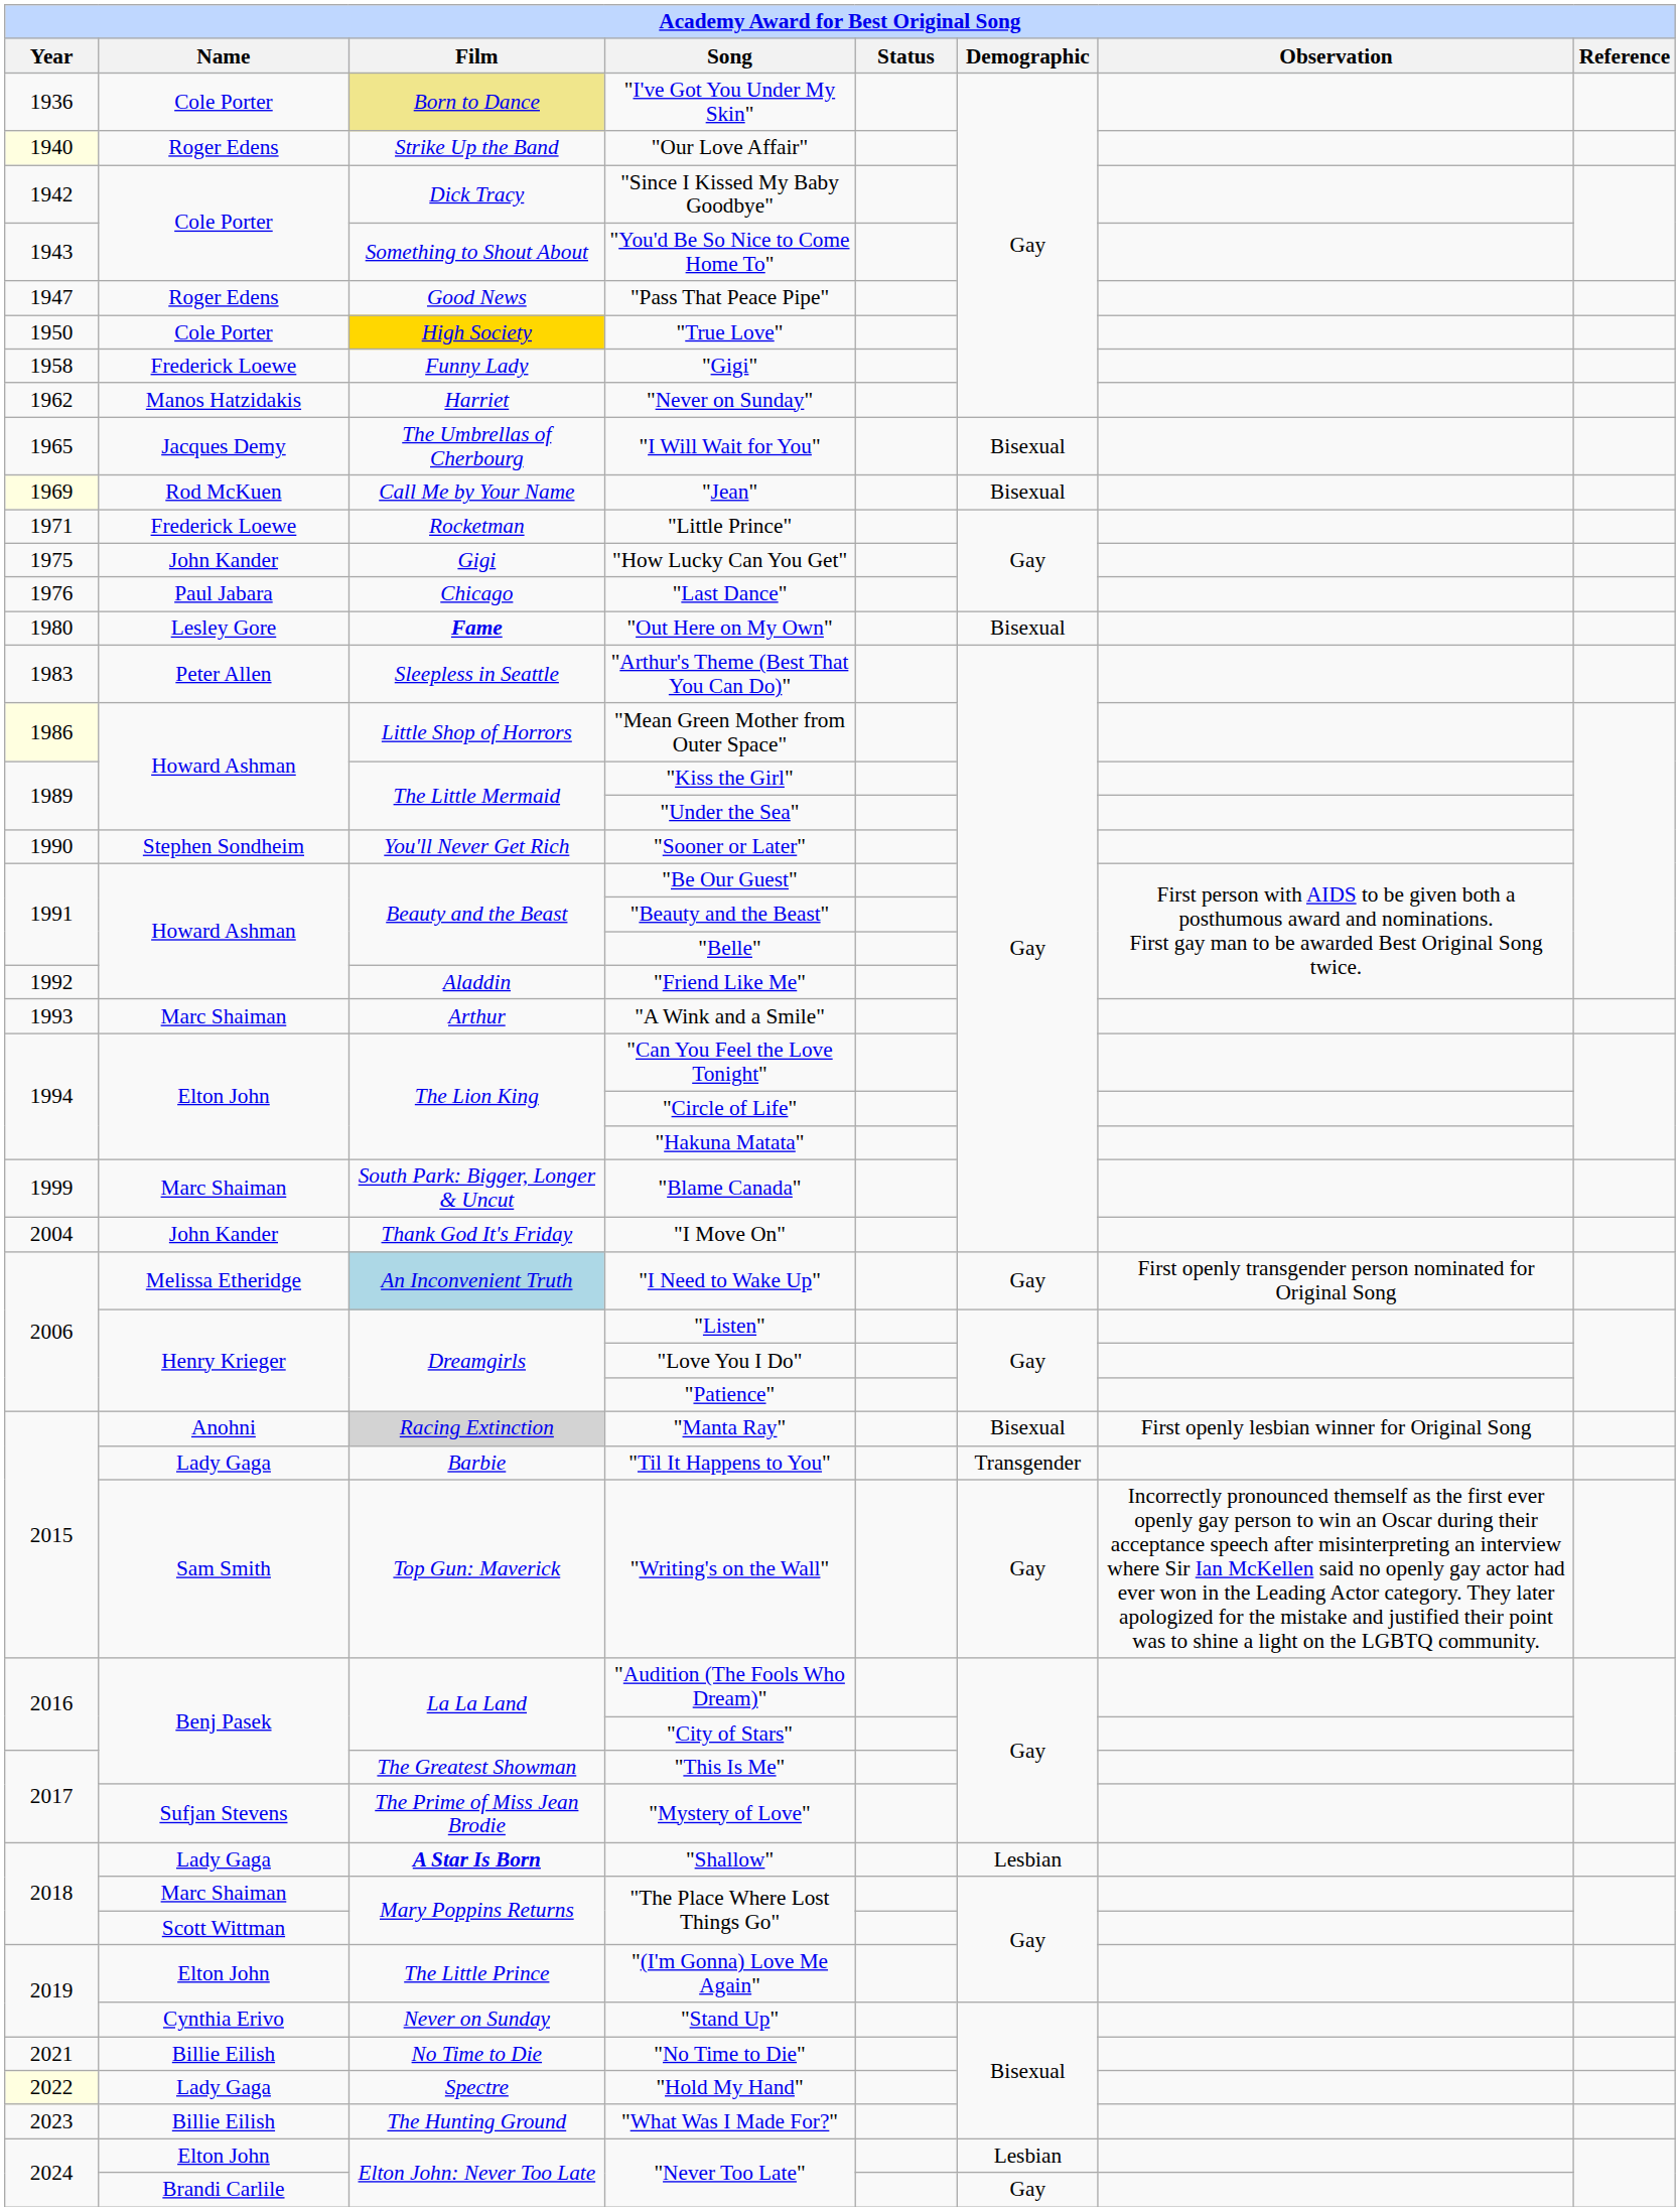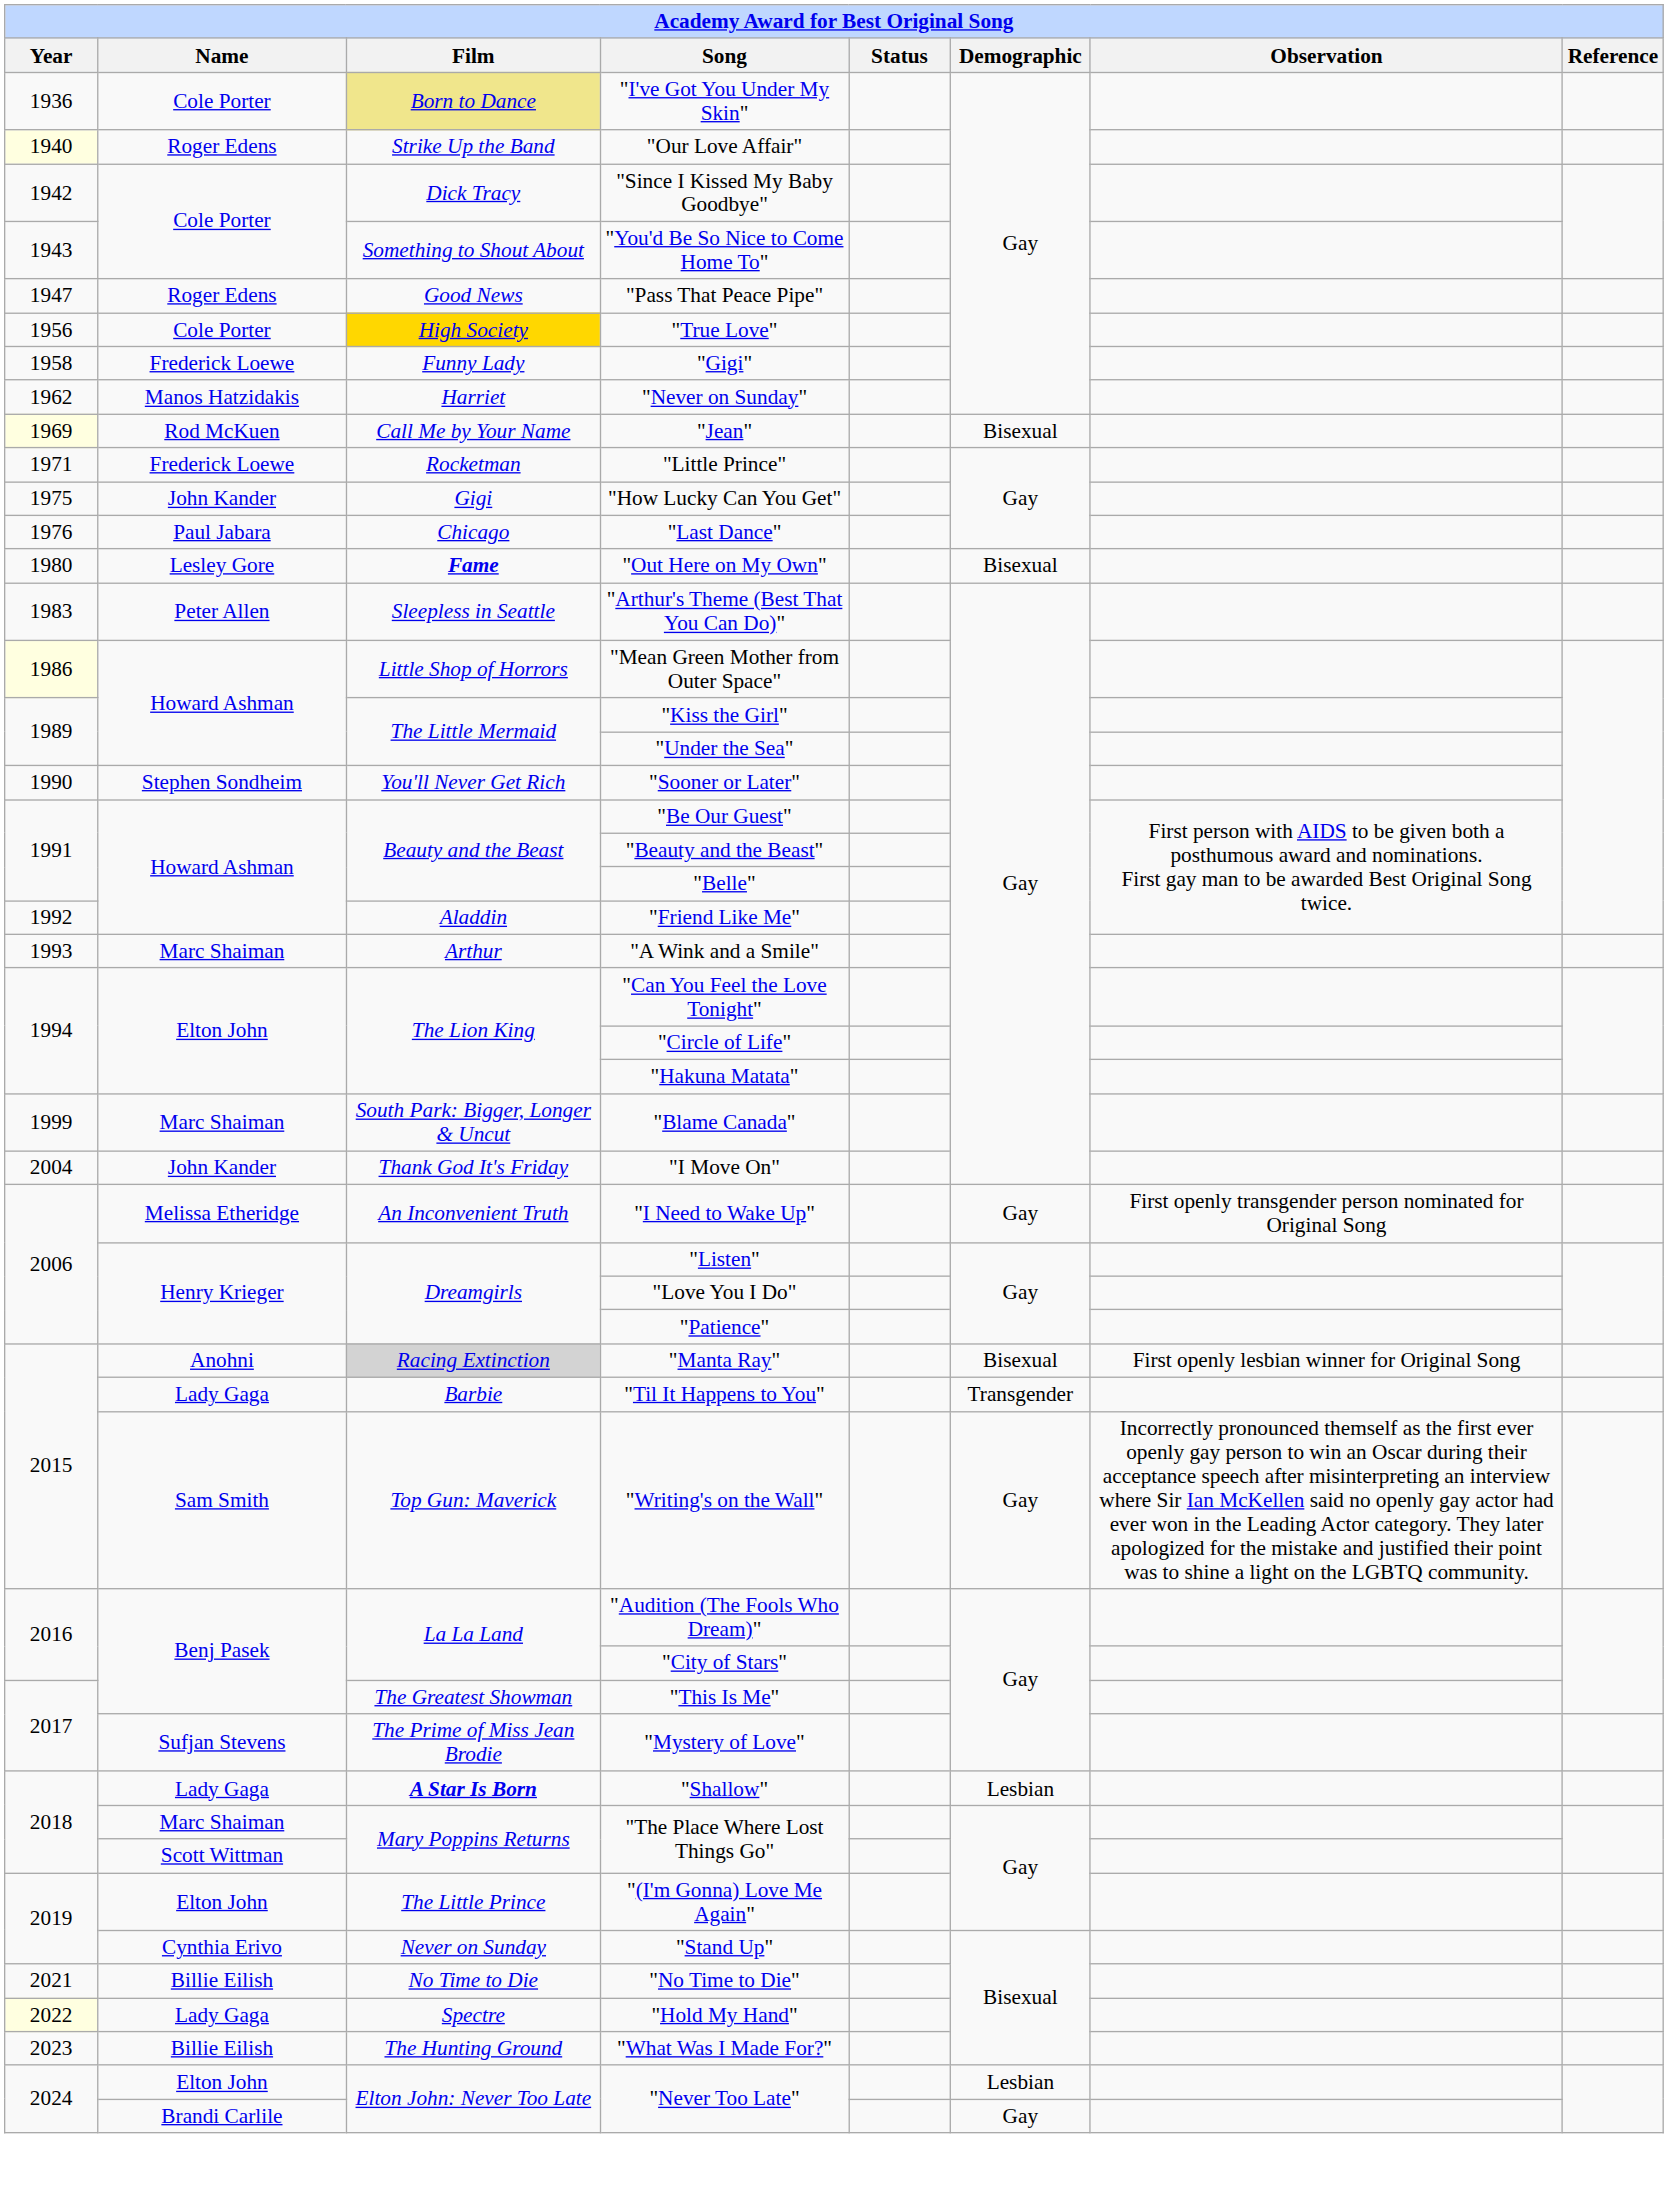"True Love" | Year: 1950 -> 1956
- row: 1965 | Jacques Demy | The Umbrellas of Cherbourg | "I Will Wait for You" | Bisexual
"I Need to Wake Up" | Film: lightblue background -> no background
